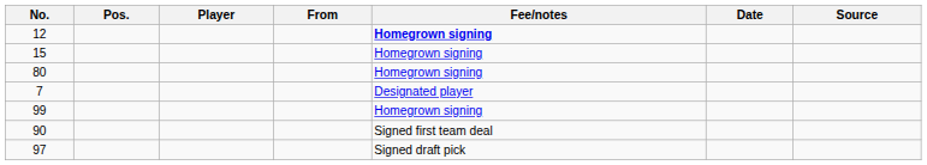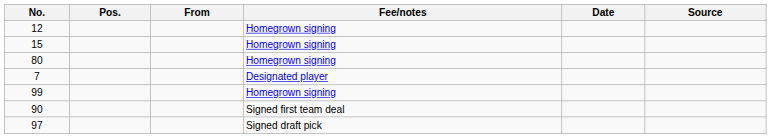- column: Player
12 | Fee/notes: bold -> normal
